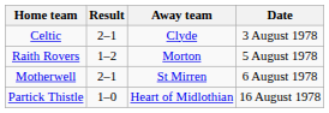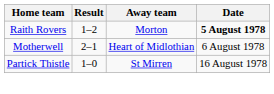- row: Celtic | 2–1 | Clyde | 3 August 1978
Raith Rovers | Date: normal -> bold
Motherwell | Away team: St Mirren -> Heart of Midlothian
Partick Thistle | Away team: Heart of Midlothian -> St Mirren
